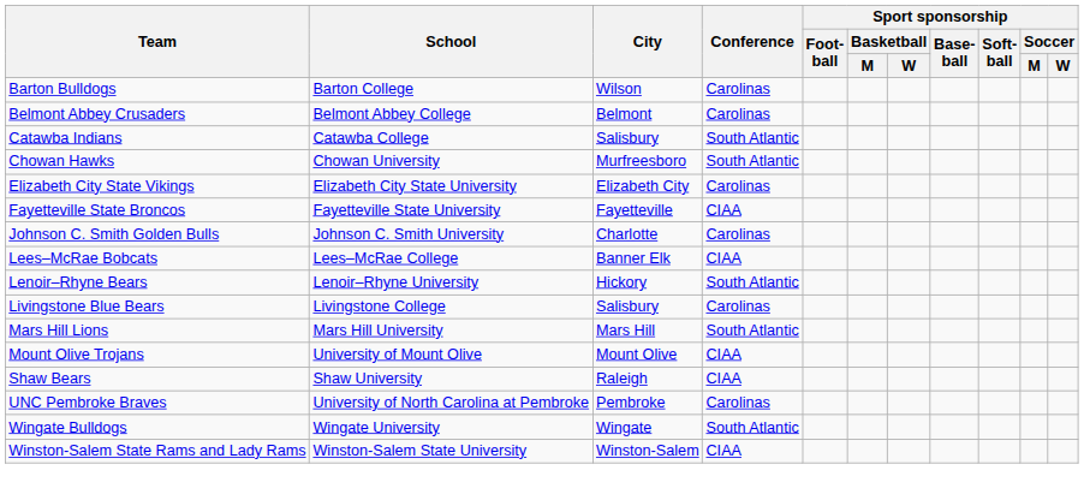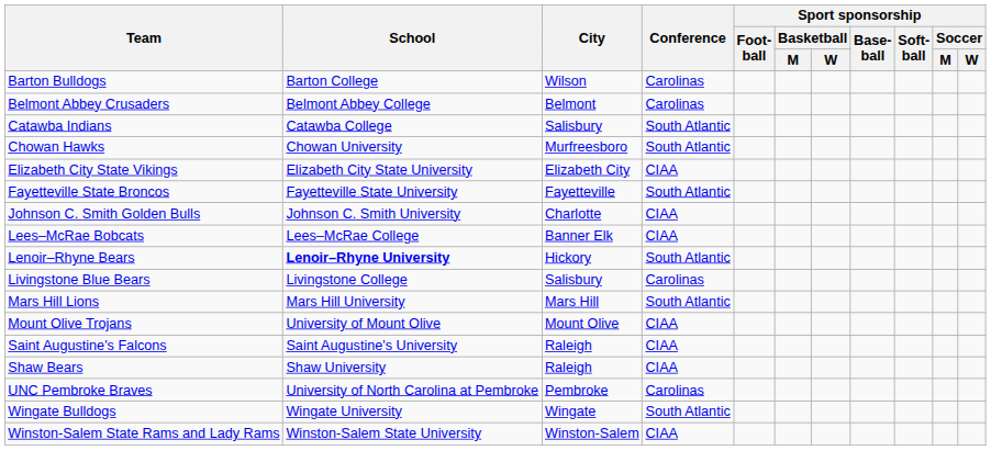Elizabeth City State Vikings | Conference: Carolinas -> CIAA
Fayetteville State Broncos | Conference: CIAA -> South Atlantic
Johnson C. Smith Golden Bulls | Conference: Carolinas -> CIAA
Lenoir–Rhyne Bears | School: normal -> bold
+ row: Saint Augustine's Falcons | Saint Augustine's University | Raleigh | CIAA
